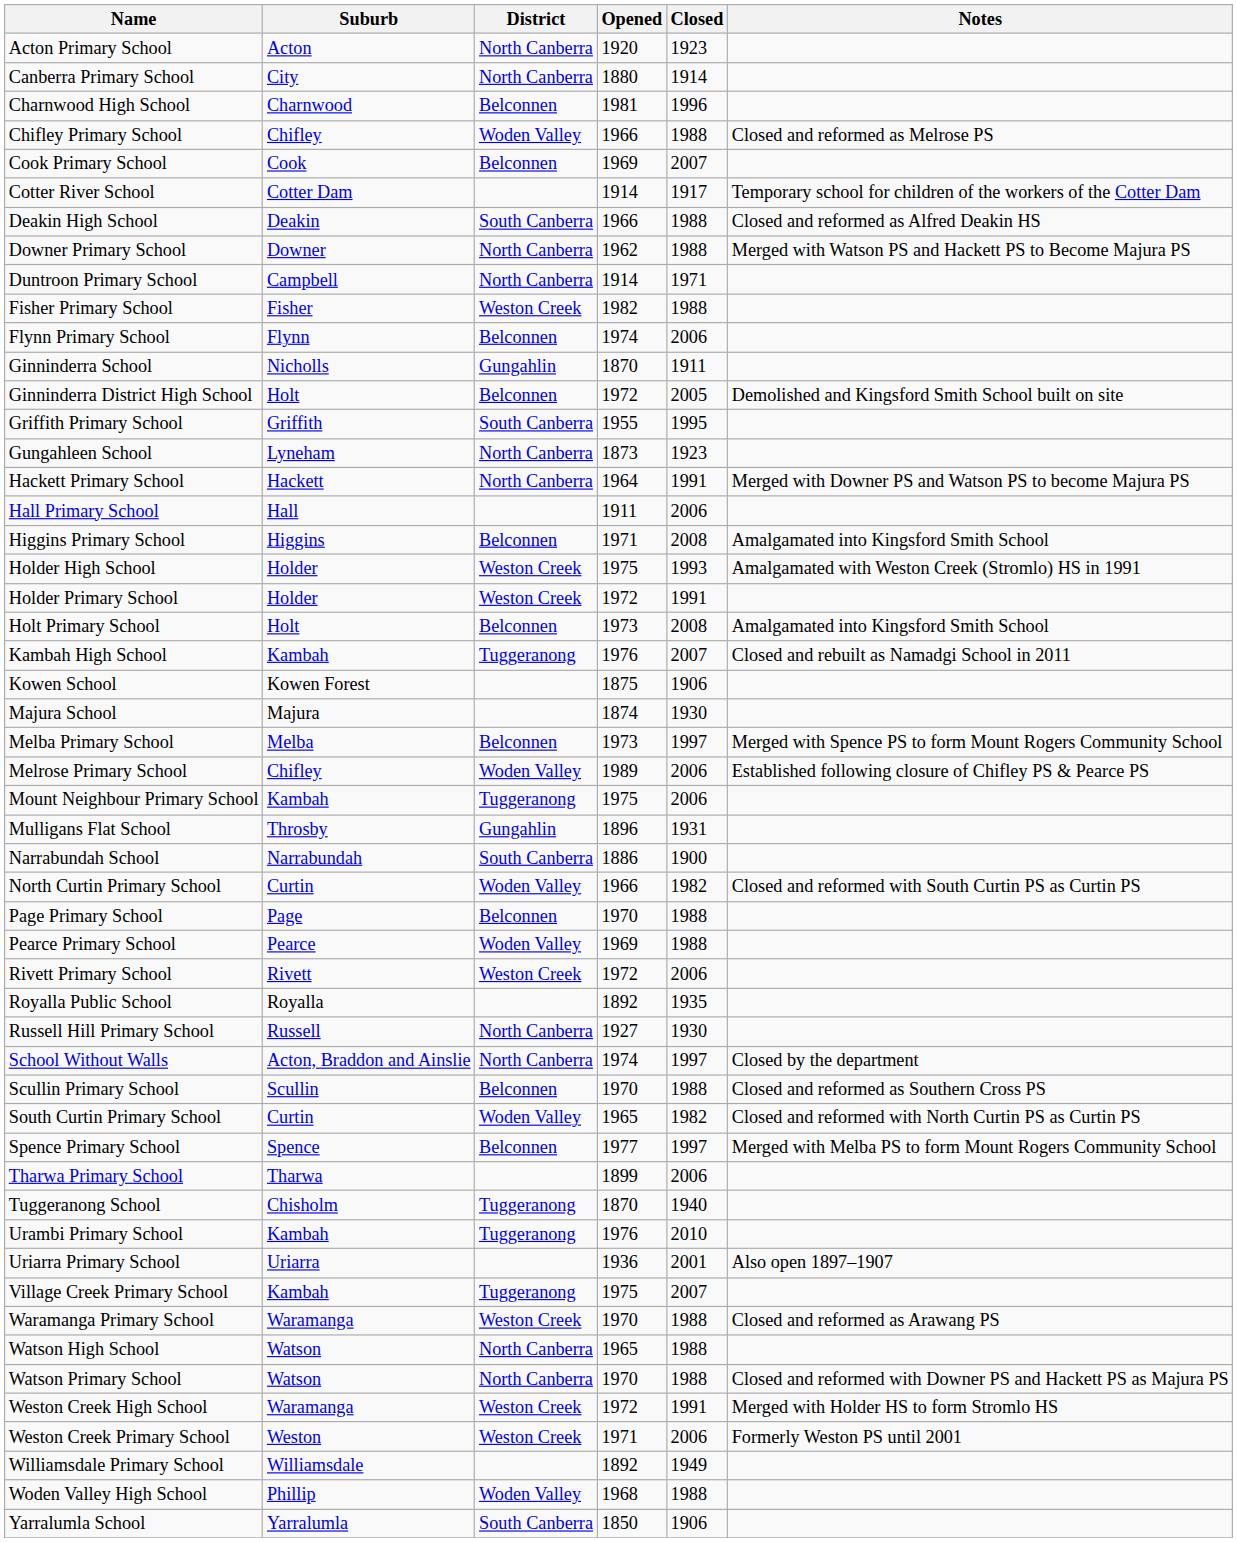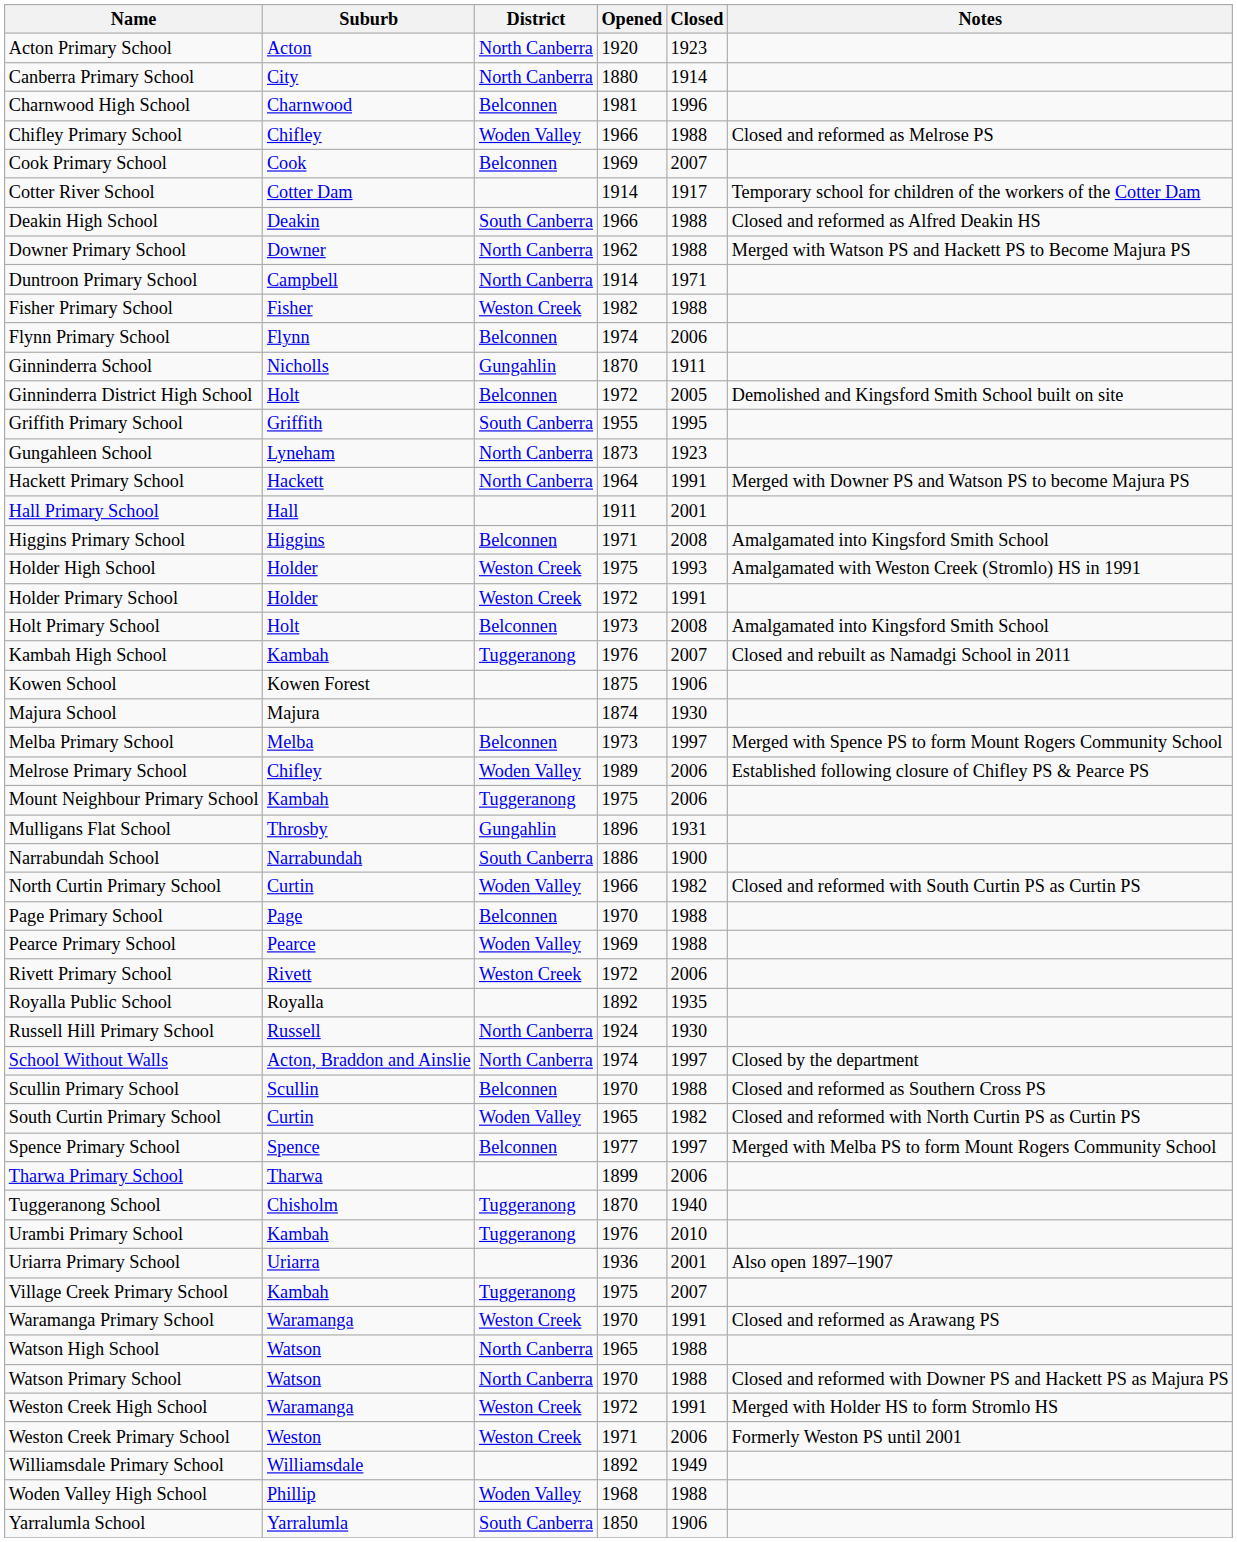Hall Primary School | Closed: 2006 -> 2001
Russell Hill Primary School | Opened: 1927 -> 1924
Waramanga Primary School | Closed: 1988 -> 1991
